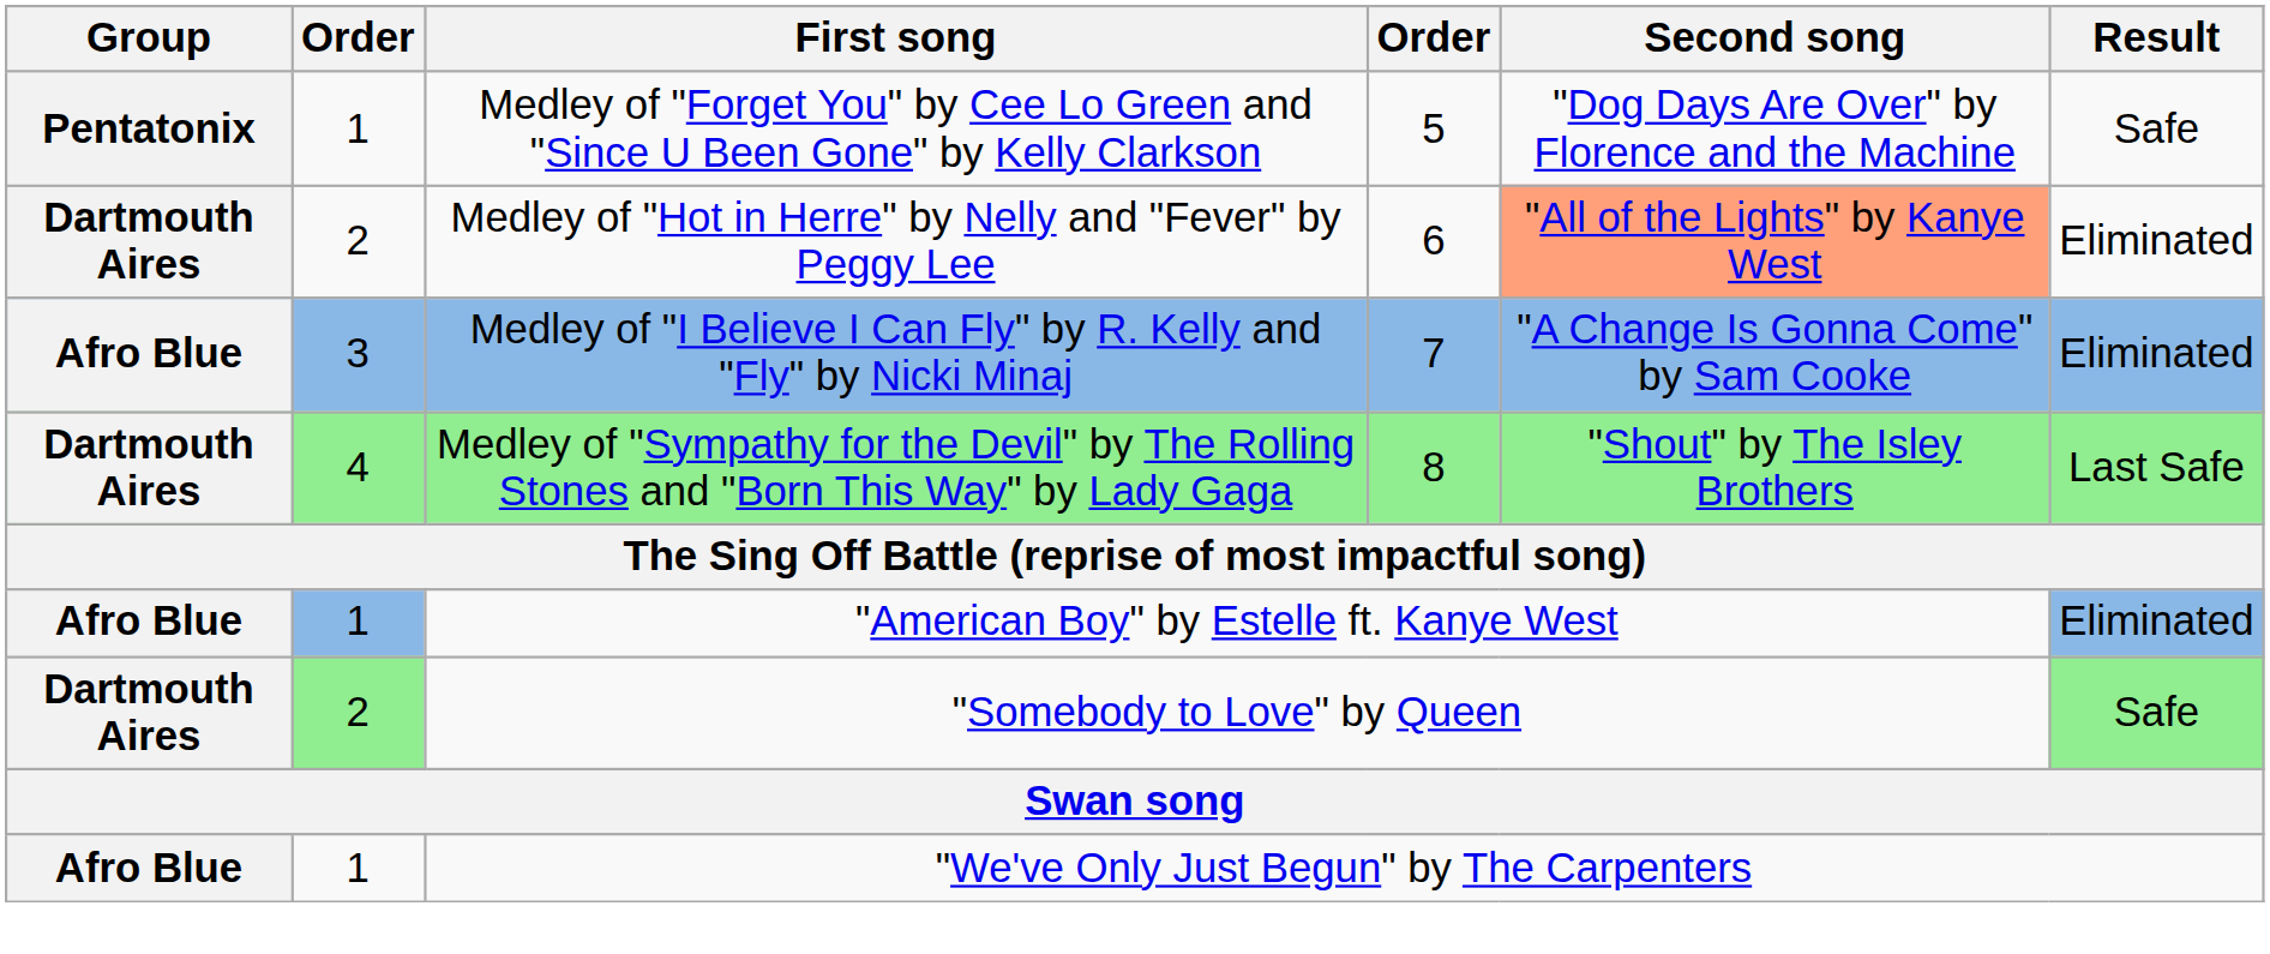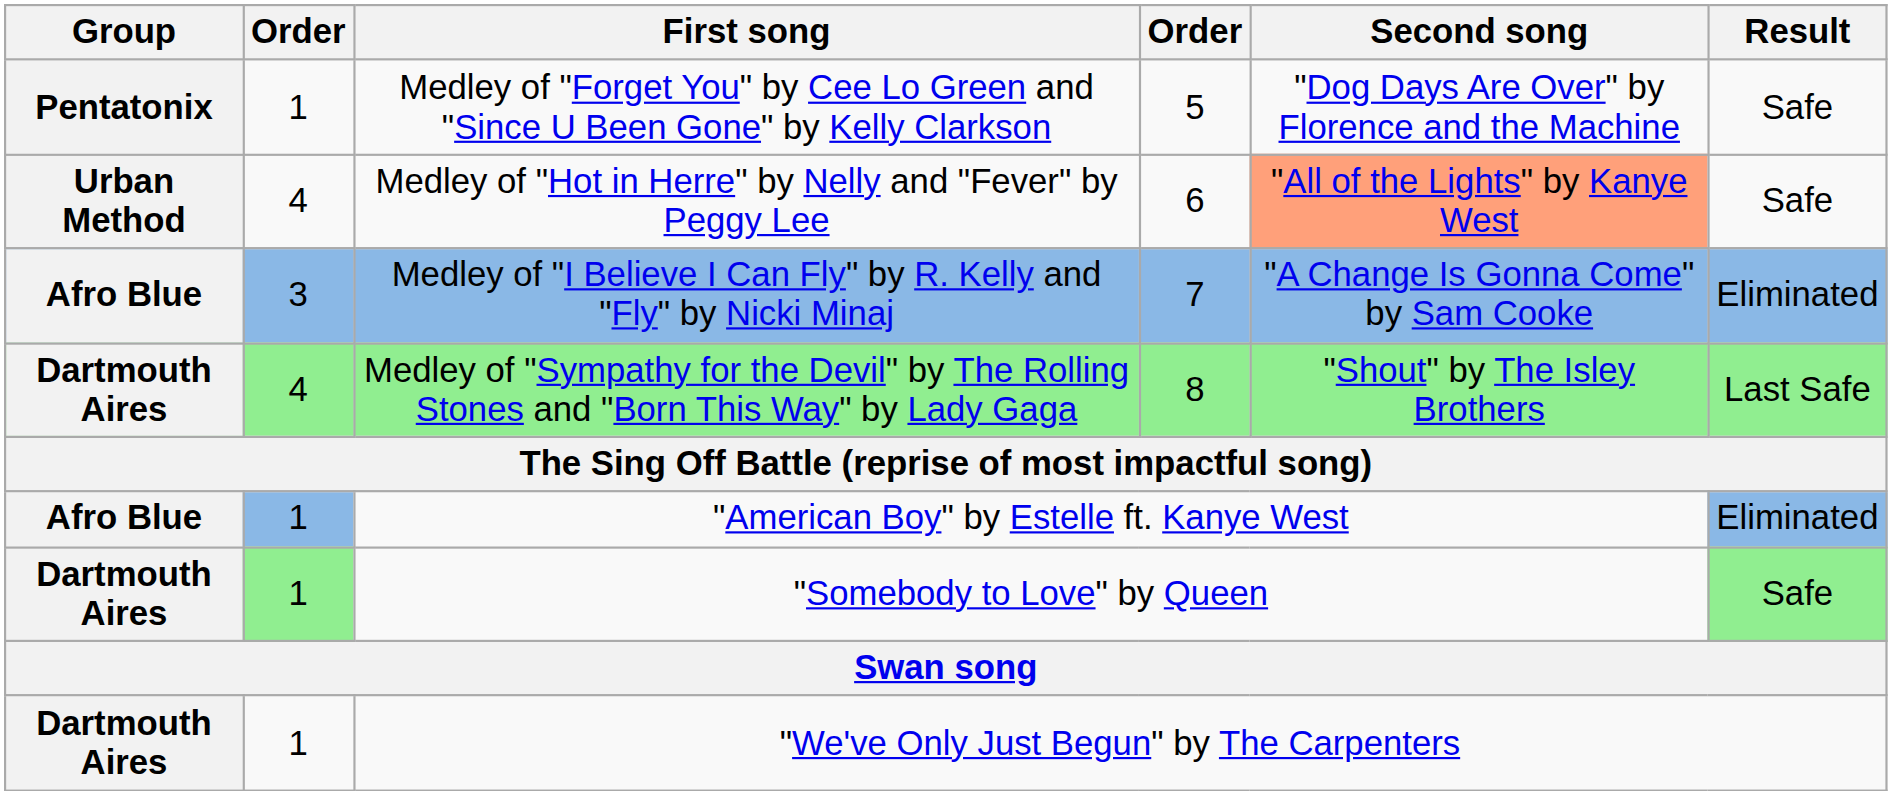Medley of "Hot in Herre" by Nelly and "Fever" by Peggy Lee | Group: Dartmouth Aires -> Urban Method
Medley of "Hot in Herre" by Nelly and "Fever" by Peggy Lee | column 2: 2 -> 4
Medley of "Hot in Herre" by Nelly and "Fever" by Peggy Lee | Result: Eliminated -> Safe
"Somebody to Love" by Queen | column 2: 2 -> 1
"We've Only Just Begun" by The Carpenters | Group: Afro Blue -> Dartmouth Aires
